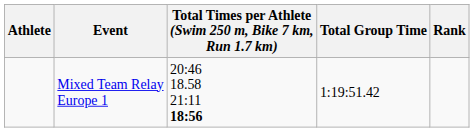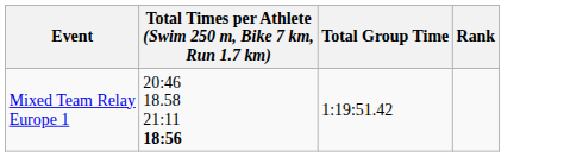- column: Athlete
